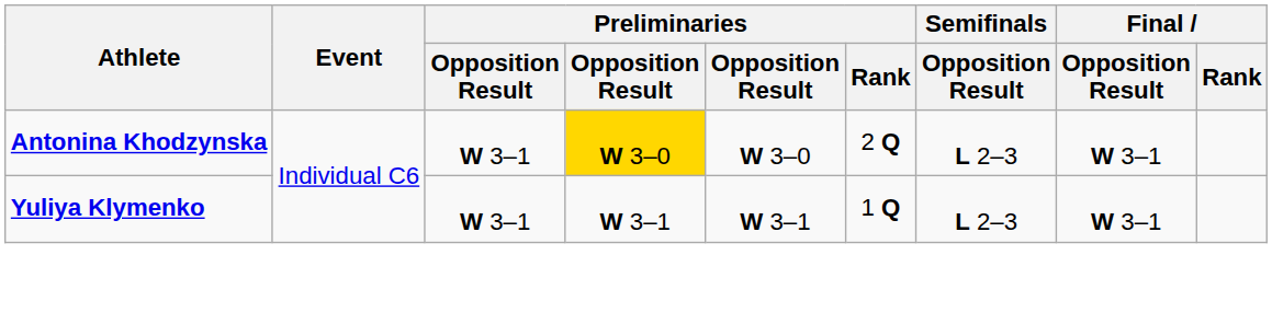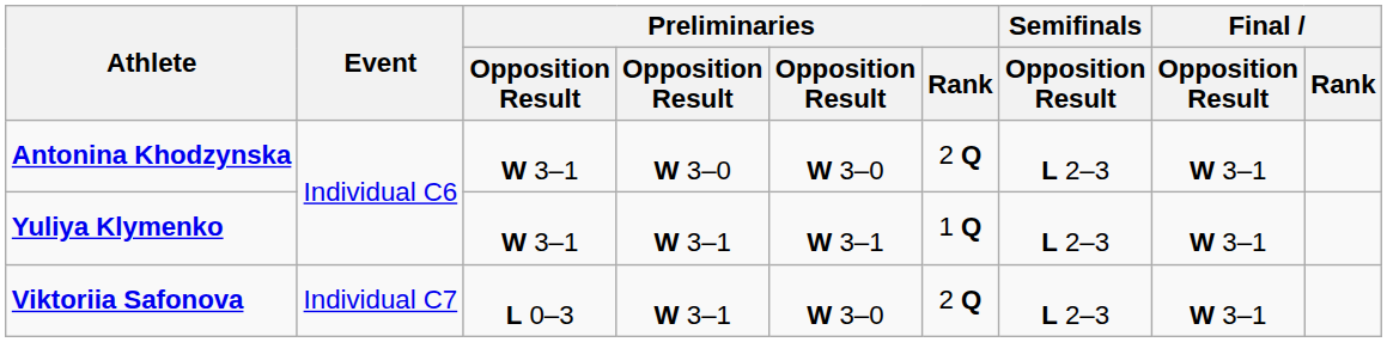Antonina Khodzynska | column 4: gold background -> no background
+ row: Viktoriia Safonova | Individual C7 | L 0–3 | W 3–1 | W 3–0 | 2 Q | L 2–3 | W 3–1
